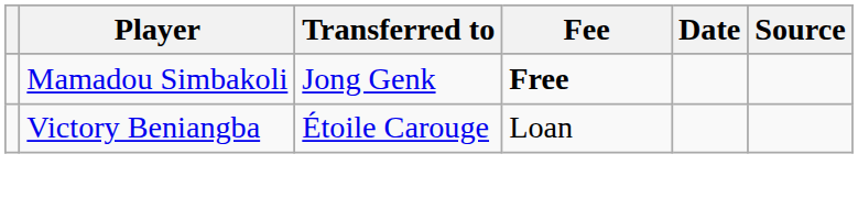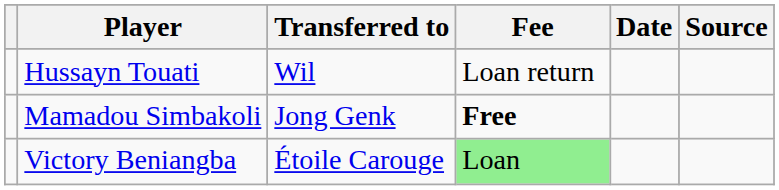+ row: Hussayn Touati | Wil | Loan return
Victory Beniangba | Fee: no background -> lightgreen background
